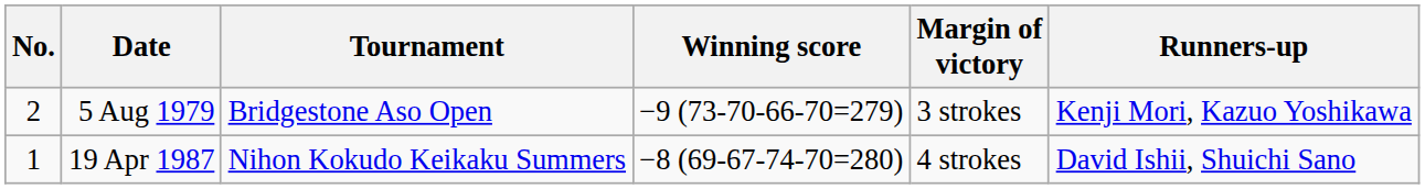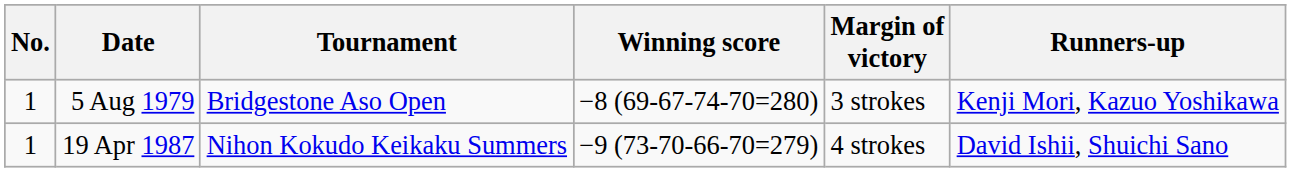5 Aug 1979 | No.: 2 -> 1
5 Aug 1979 | Winning score: −9 (73-70-66-70=279) -> −8 (69-67-74-70=280)
19 Apr 1987 | Winning score: −8 (69-67-74-70=280) -> −9 (73-70-66-70=279)
